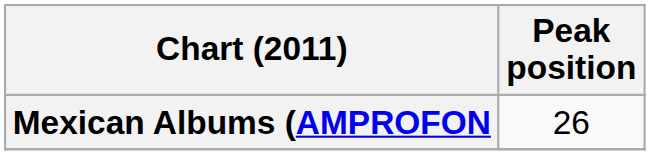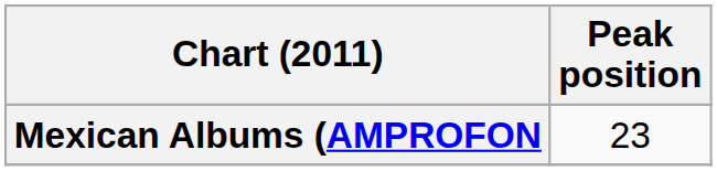Mexican Albums (AMPROFON | Peak position: 26 -> 23
